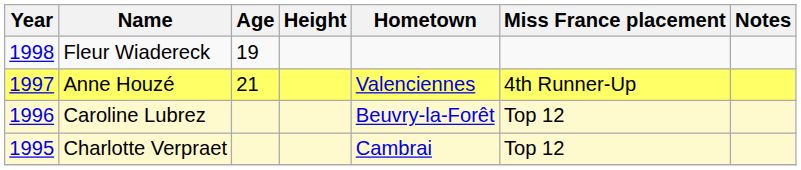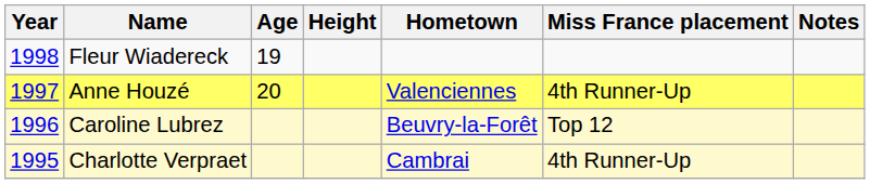Anne Houzé | Age: 21 -> 20
Charlotte Verpraet | Miss France placement: Top 12 -> 4th Runner-Up
